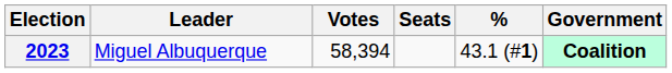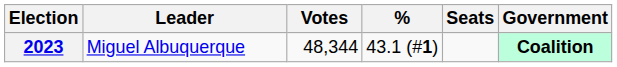columns swapped: % <-> Seats
2023 | Votes: 58,394 -> 48,344
